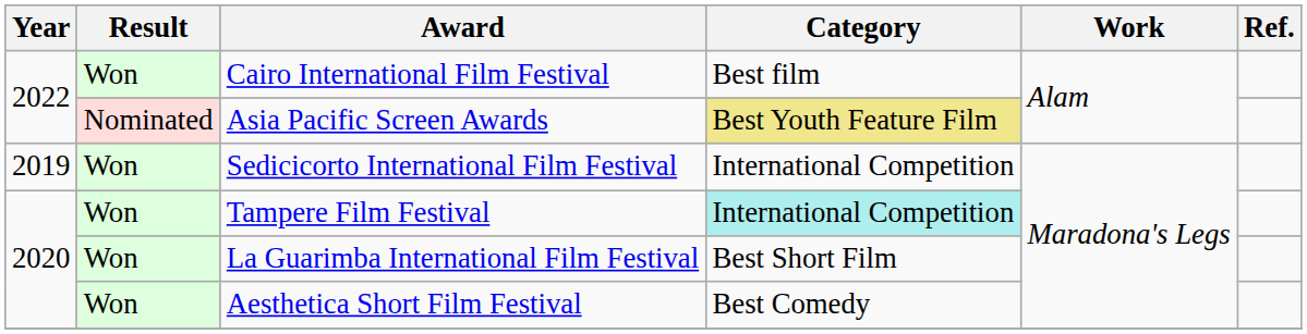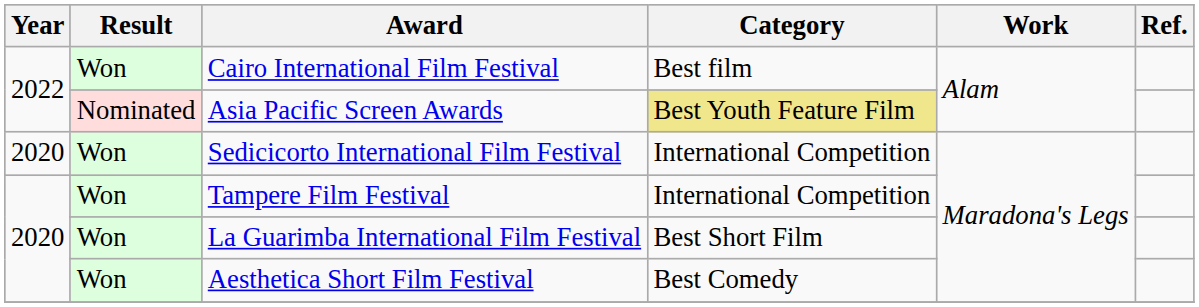Sedicicorto International Film Festival | Year: 2019 -> 2020
Tampere Film Festival | Category: paleturquoise background -> no background
